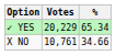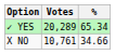✓ YES | Votes: 20,229 -> 20,289
